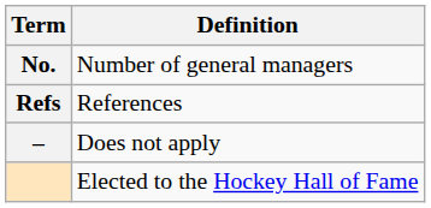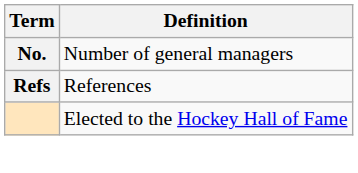- row: – | Does not apply
